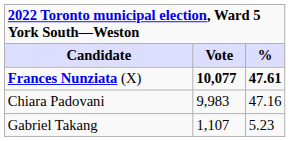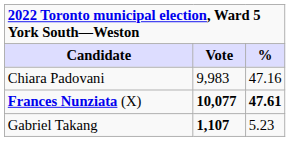rows swapped: Frances Nunziata (X) <-> Chiara Padovani
Gabriel Takang | Vote: normal -> bold
